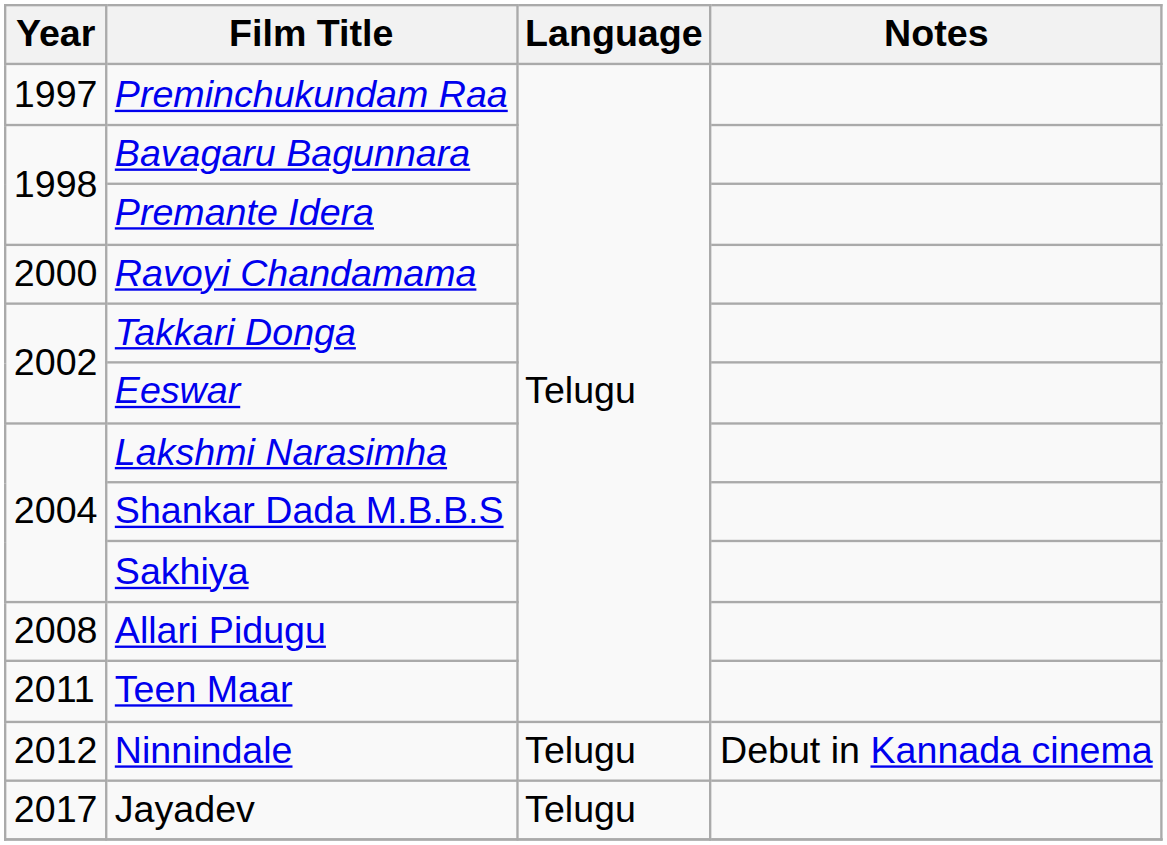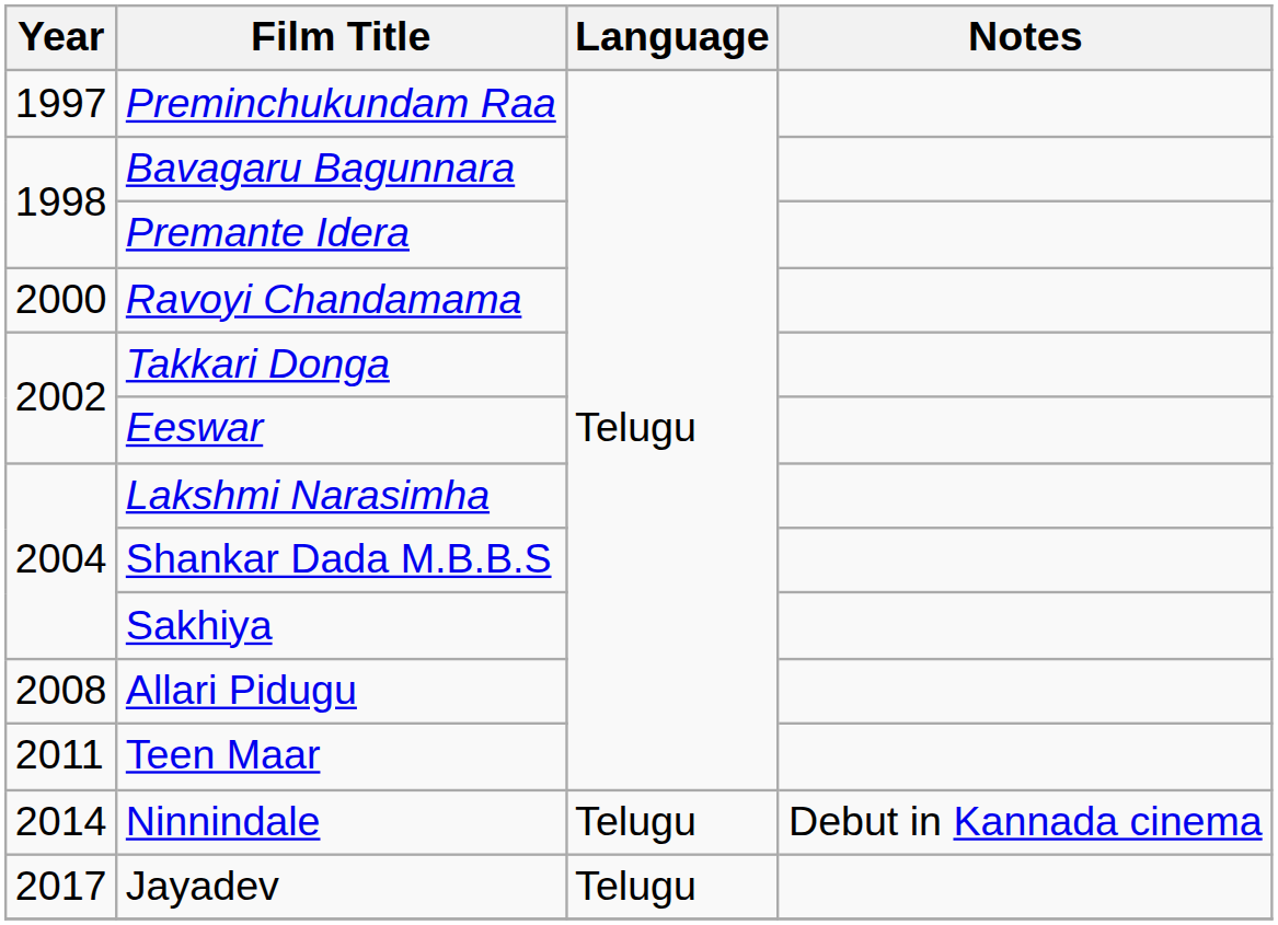Ninnindale | Year: 2012 -> 2014
